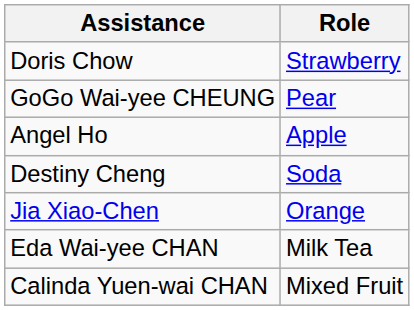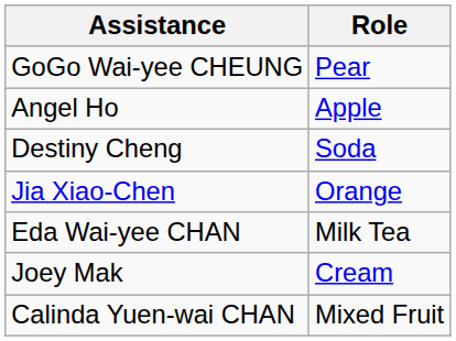- row: Doris Chow | Strawberry
+ row: Joey Mak | Cream
